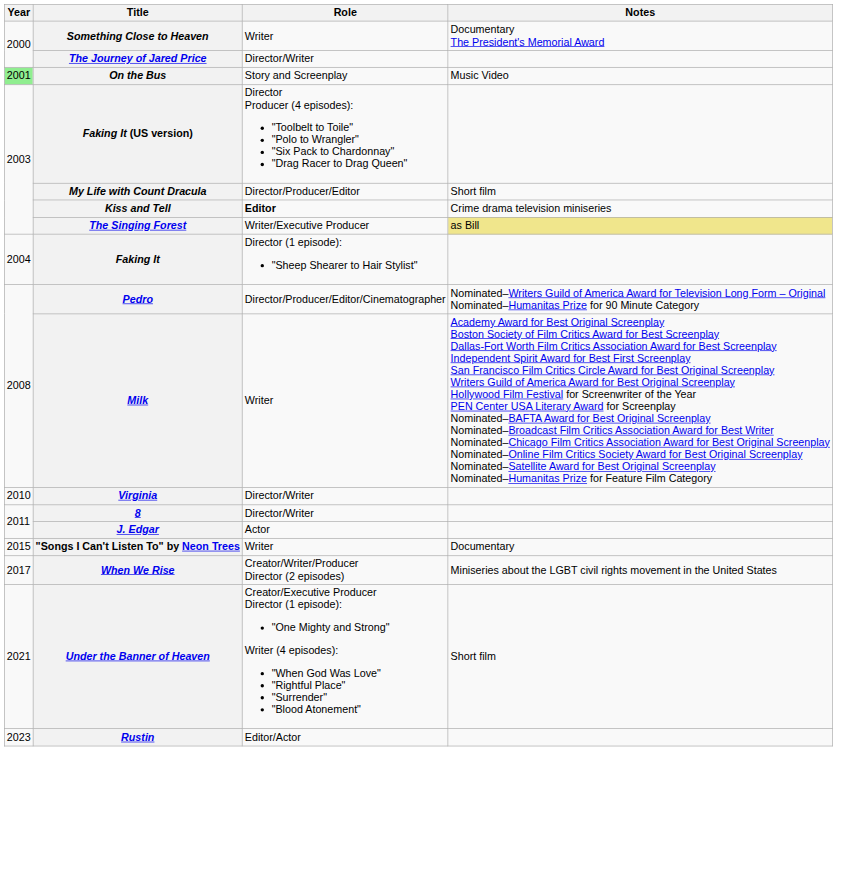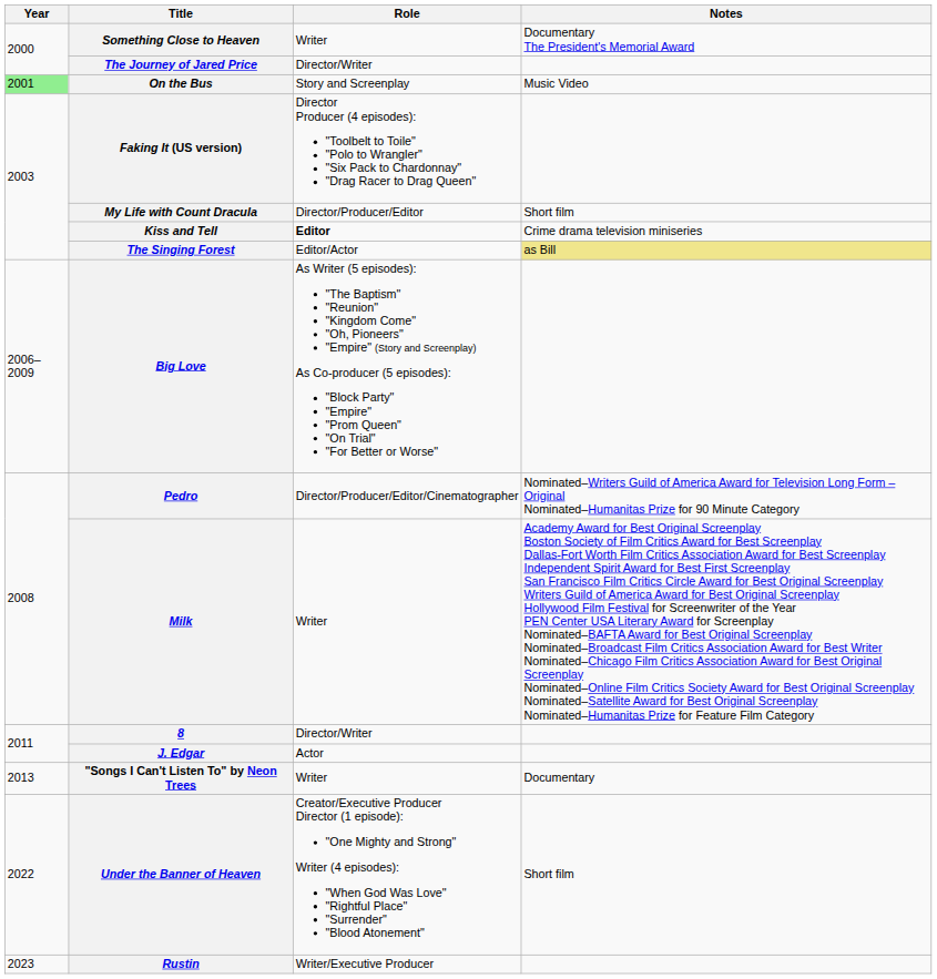The Singing Forest | Role: Writer/Executive Producer -> Editor/Actor
- row: 2004 | Faking It | Director (1 episode): "Sheep Shearer to Hair Stylist"
+ row: 2006–2009 | Big Love | As Writer (5 episodes): "The Baptism" "Reunion" "Kingdom Come" "Oh, Pioneers" "Empire" (Story and Screenplay) As Co-producer (5 episodes): "Block Party" "Empire" "Prom Queen" "On Trial" "For Better or Worse"
- row: 2010 | Virginia | Director/Writer
"Songs I Can't Listen To" by Neon Trees | Year: 2015 -> 2013
- row: 2017 | When We Rise | Creator/Writer/Producer Director (2 episodes) | Miniseries about the LGBT civil rights movement in the United States
Under the Banner of Heaven | Year: 2021 -> 2022
Rustin | Role: Editor/Actor -> Writer/Executive Producer
